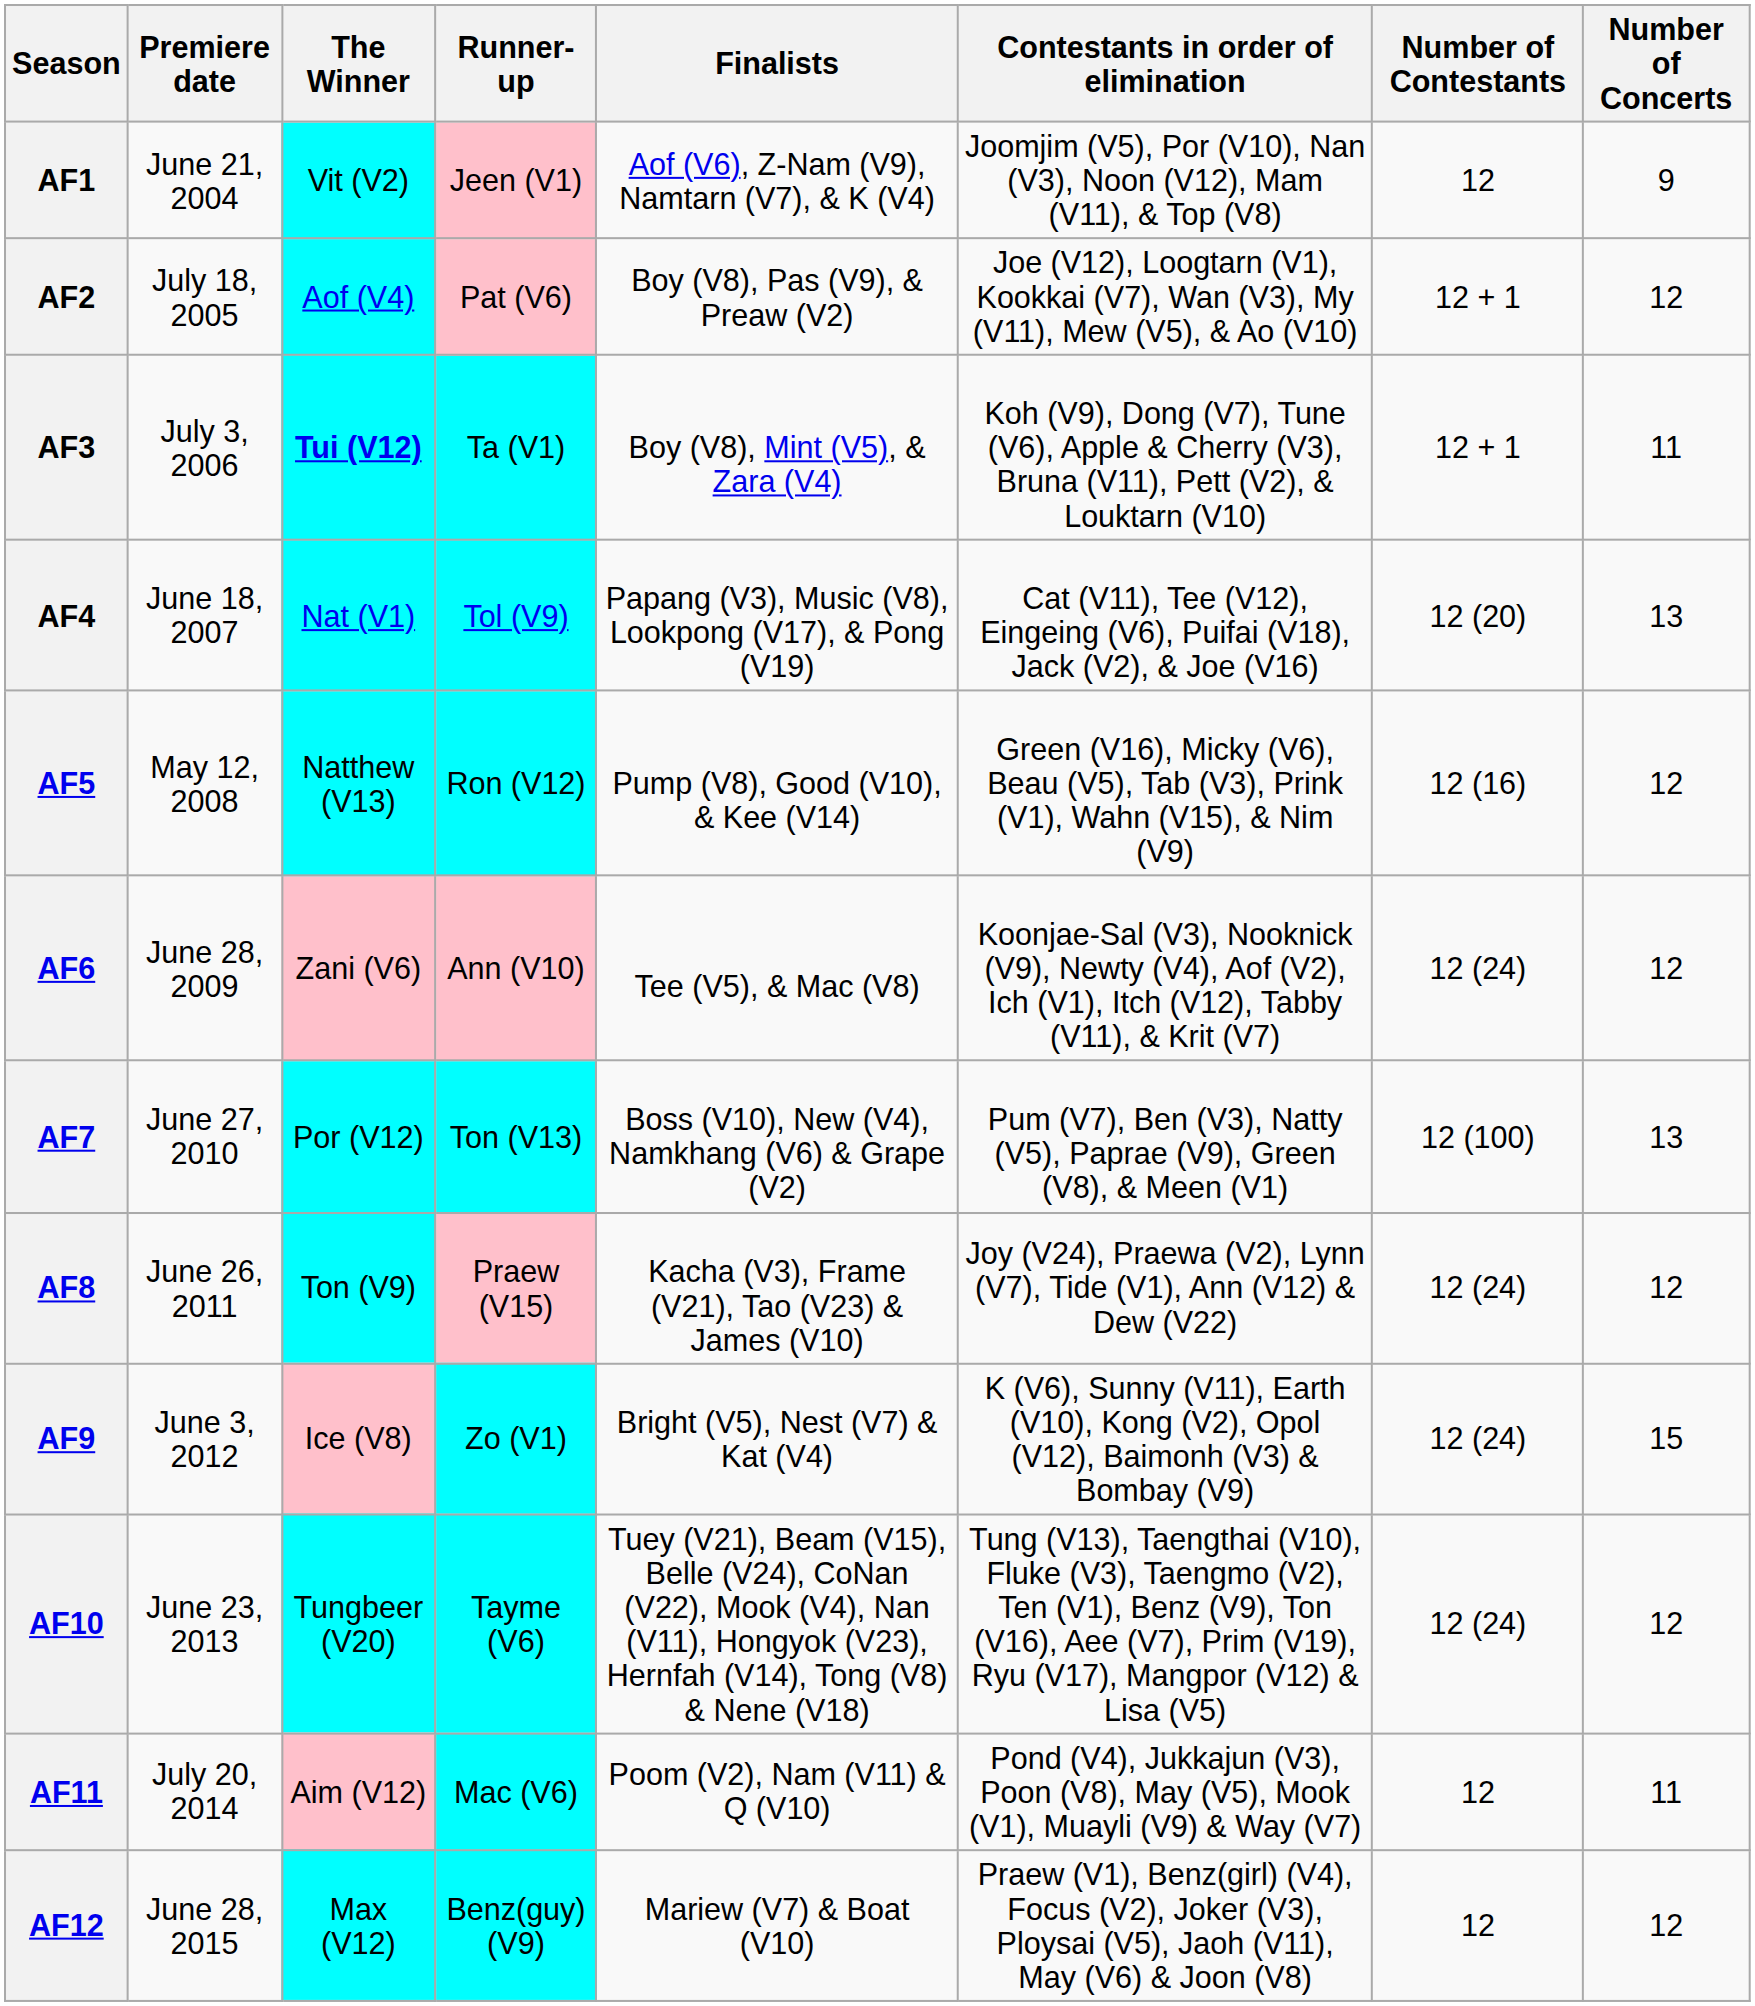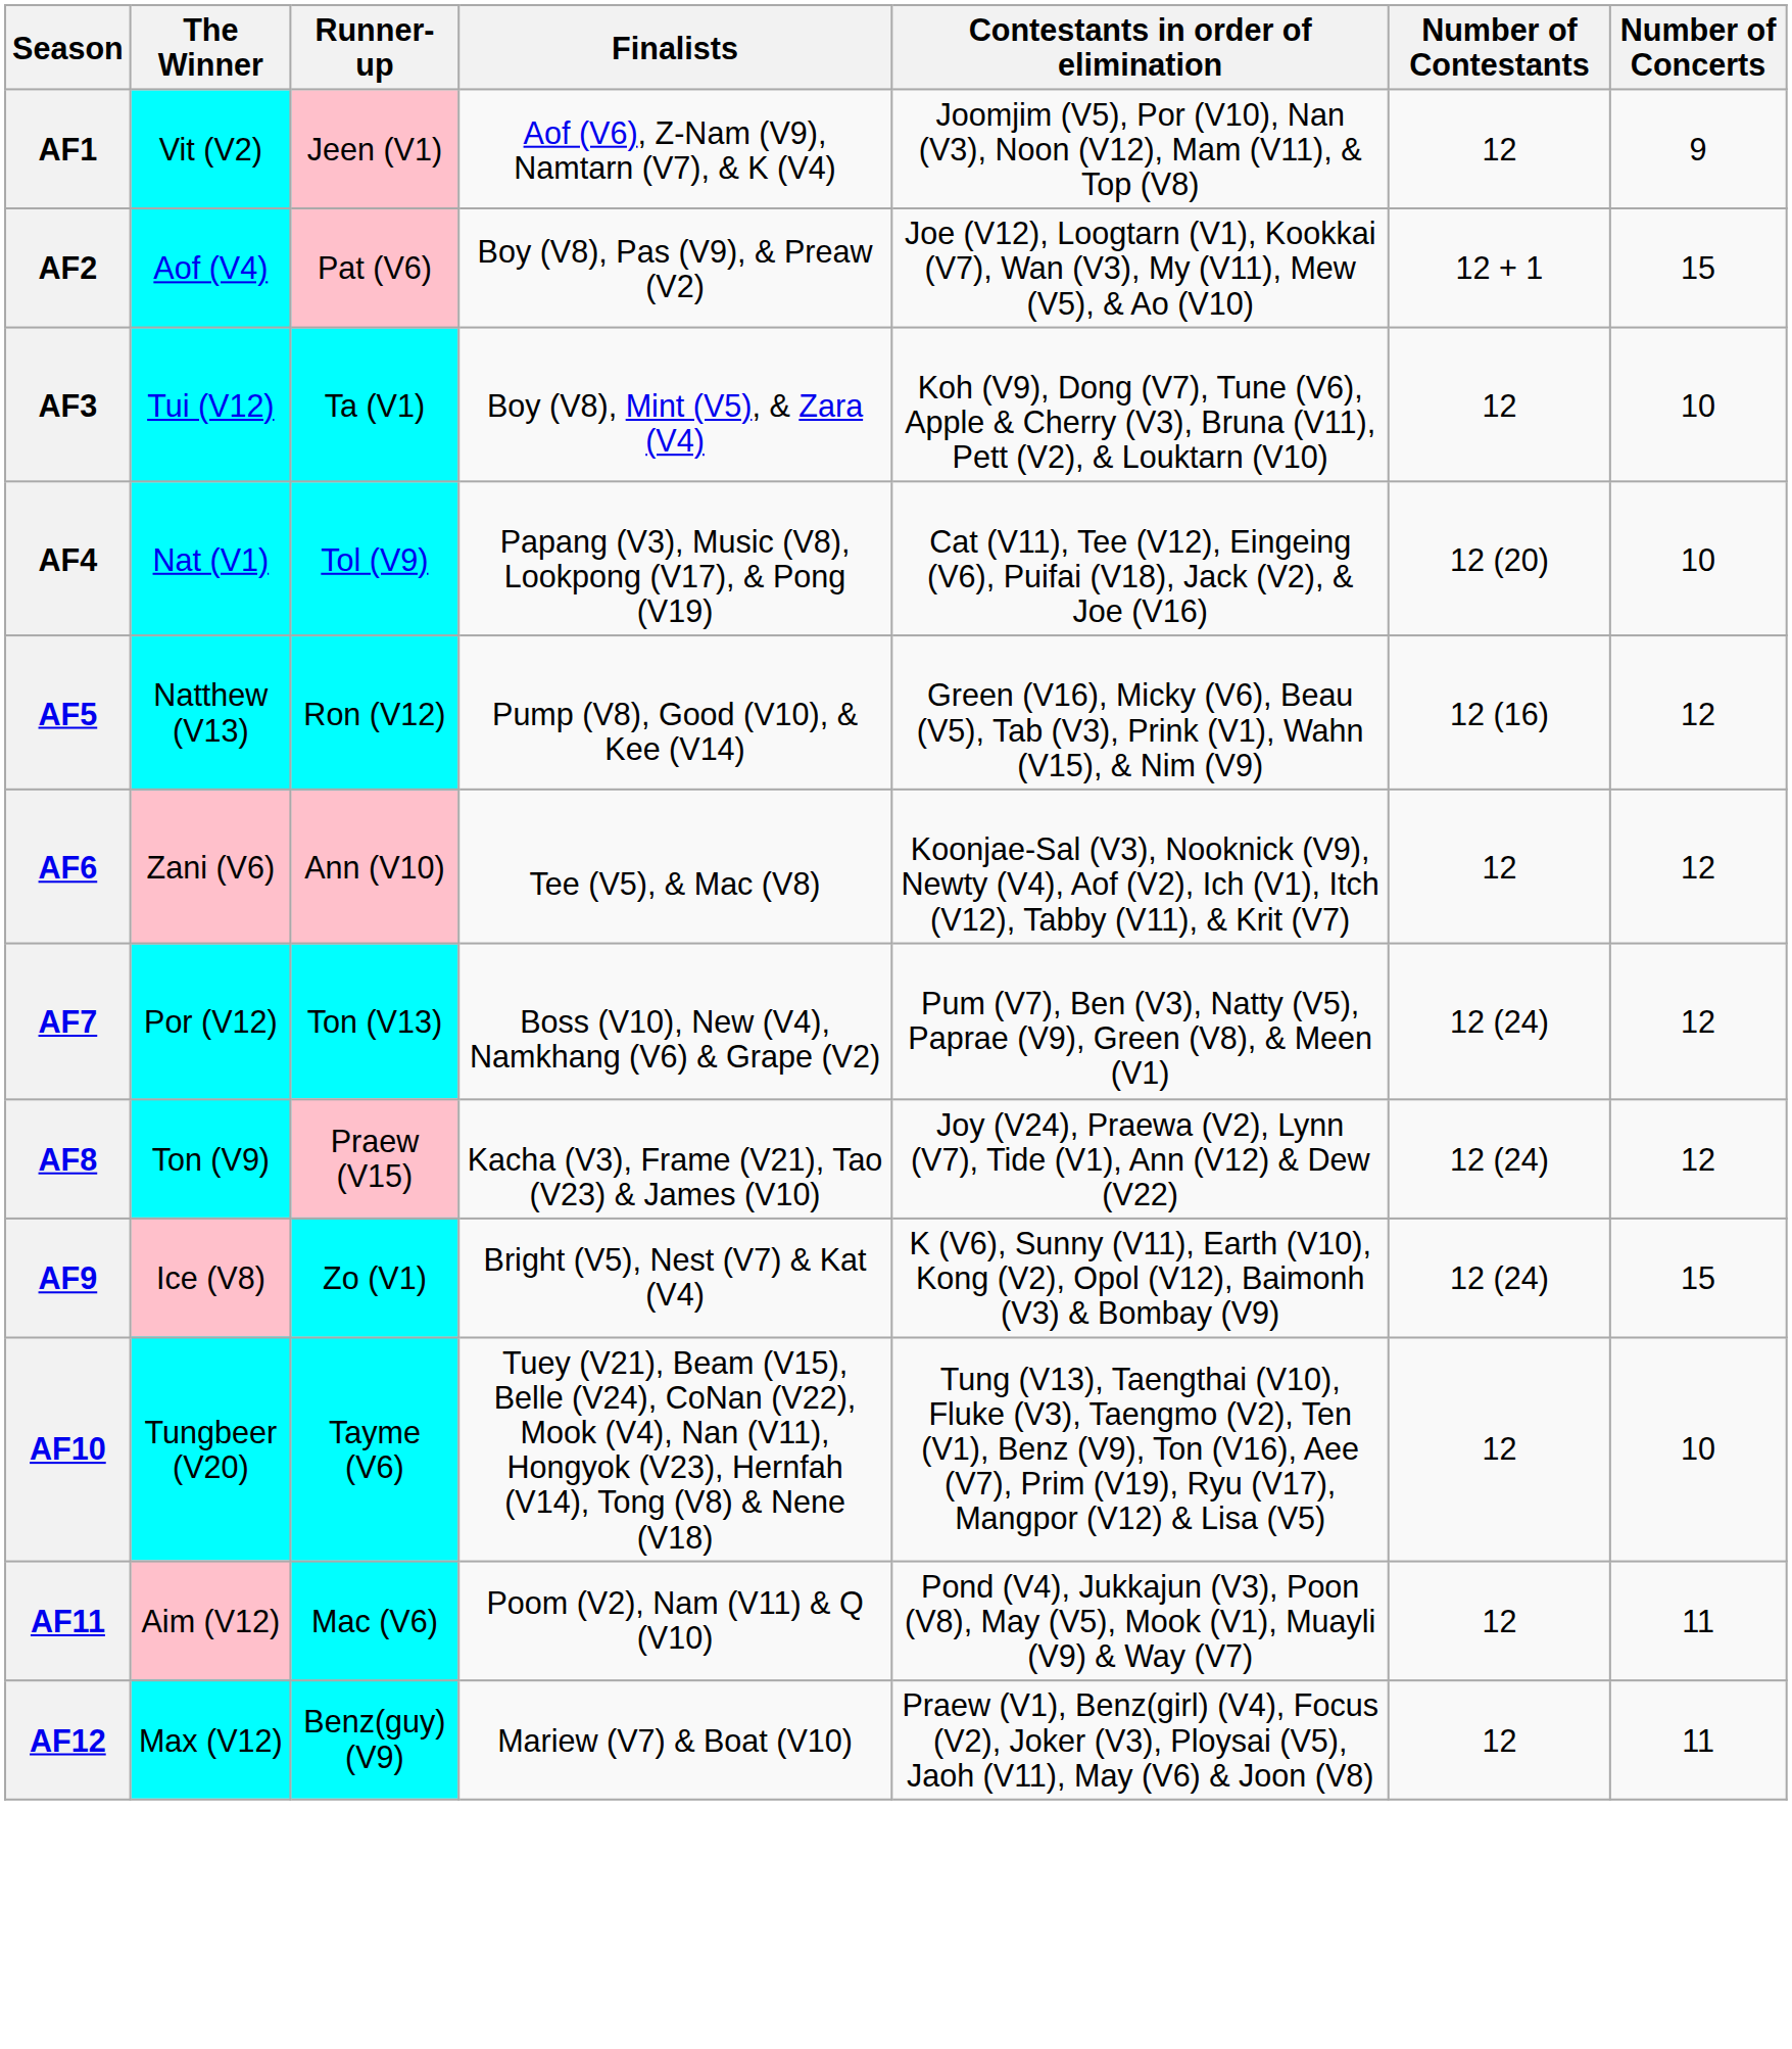- column: Premiere date | June 21, 2004 | July 18, 2005 | July 3, 2006 | June 18, 2007 | May 12, 2008 | June 28, 2009 | June 27, 2010 | June 26, 2011 | June 3, 2012 | June 23, 2013 | July 20, 2014 | June 28, 2015
AF2 | Number of Concerts: 12 -> 15
AF3 | The Winner: bold -> normal
AF3 | Number of Contestants: 12 + 1 -> 12
AF3 | Number of Concerts: 11 -> 10
AF4 | Number of Concerts: 13 -> 10
AF6 | Number of Contestants: 12 (24) -> 12
AF7 | Number of Contestants: 12 (100) -> 12 (24)
AF7 | Number of Concerts: 13 -> 12
AF10 | Number of Contestants: 12 (24) -> 12
AF10 | Number of Concerts: 12 -> 10
AF12 | Number of Concerts: 12 -> 11
